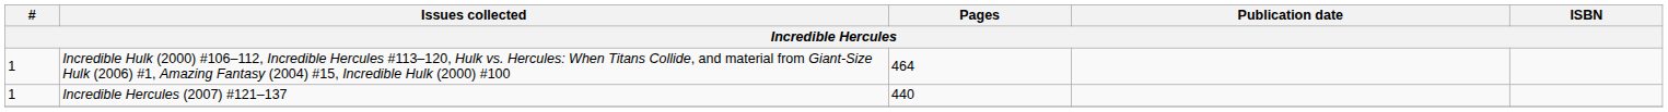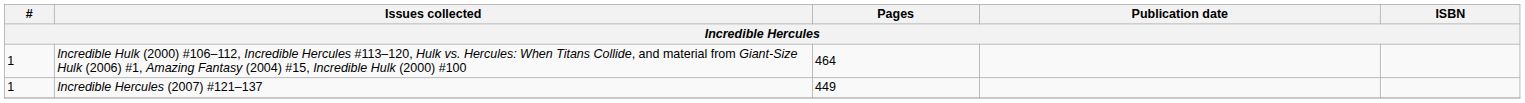Incredible Hercules (2007) #121–137 | Pages: 440 -> 449
